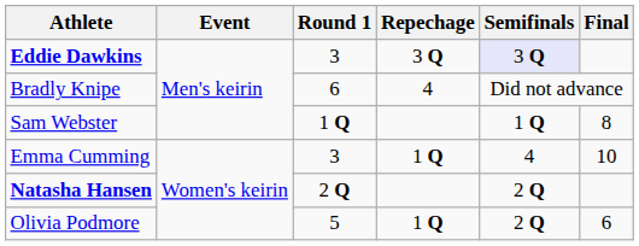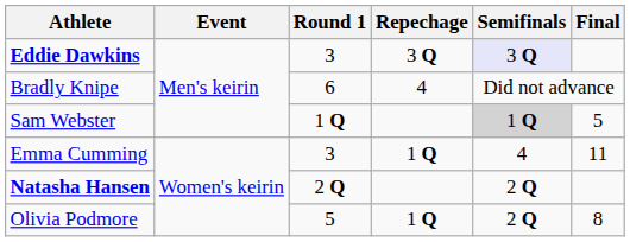Sam Webster | Semifinals: no background -> lightgrey background
Sam Webster | Final: 8 -> 5
Emma Cumming | Final: 10 -> 11
Olivia Podmore | Final: 6 -> 8
